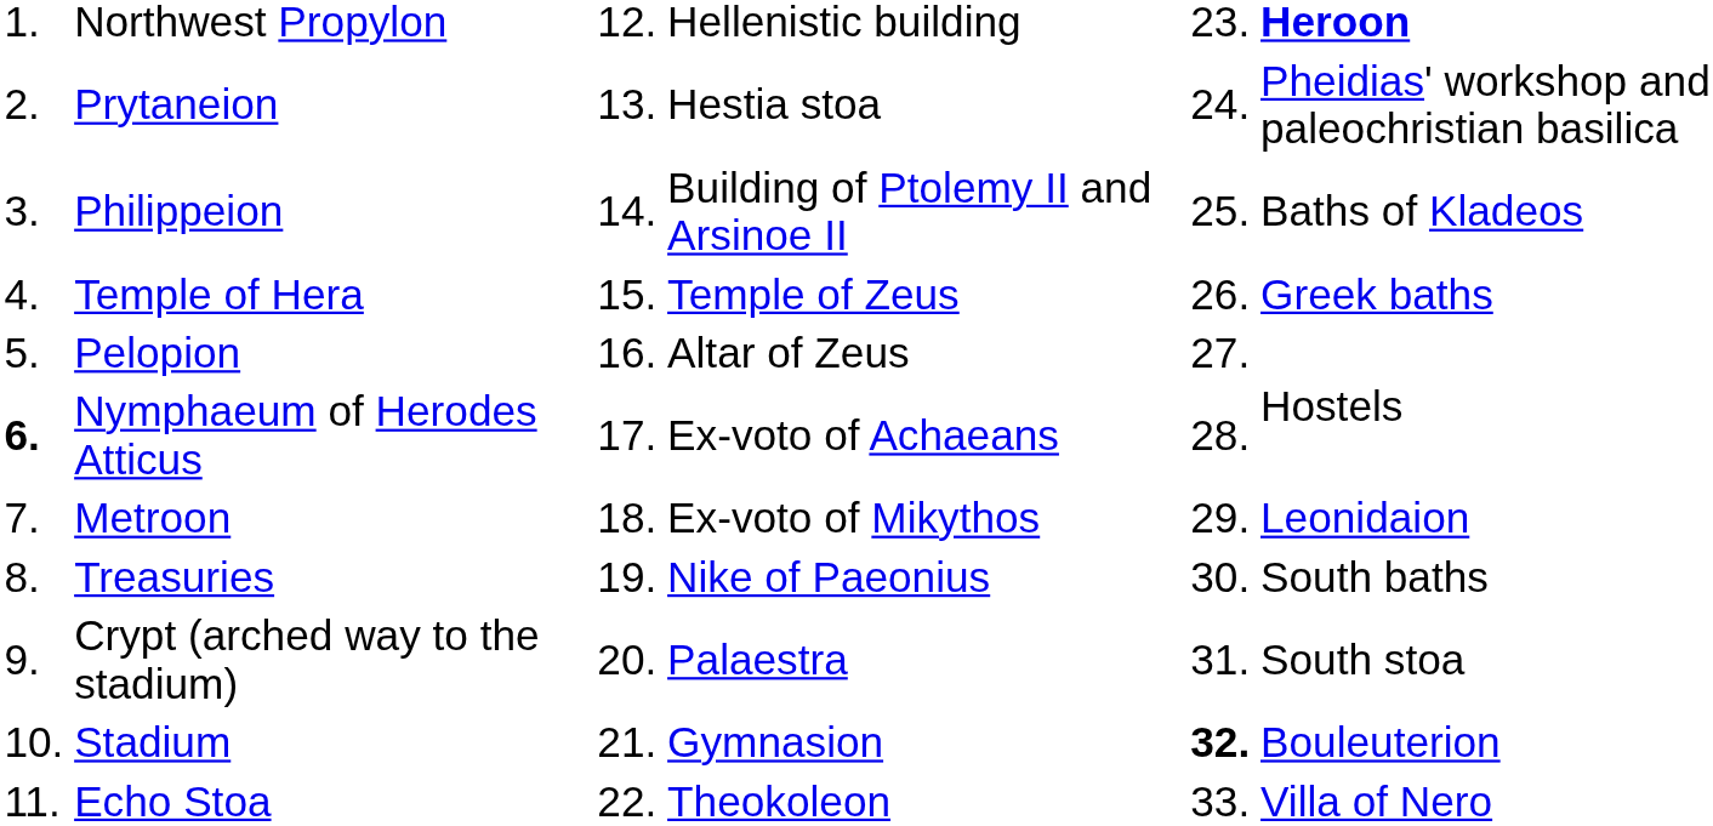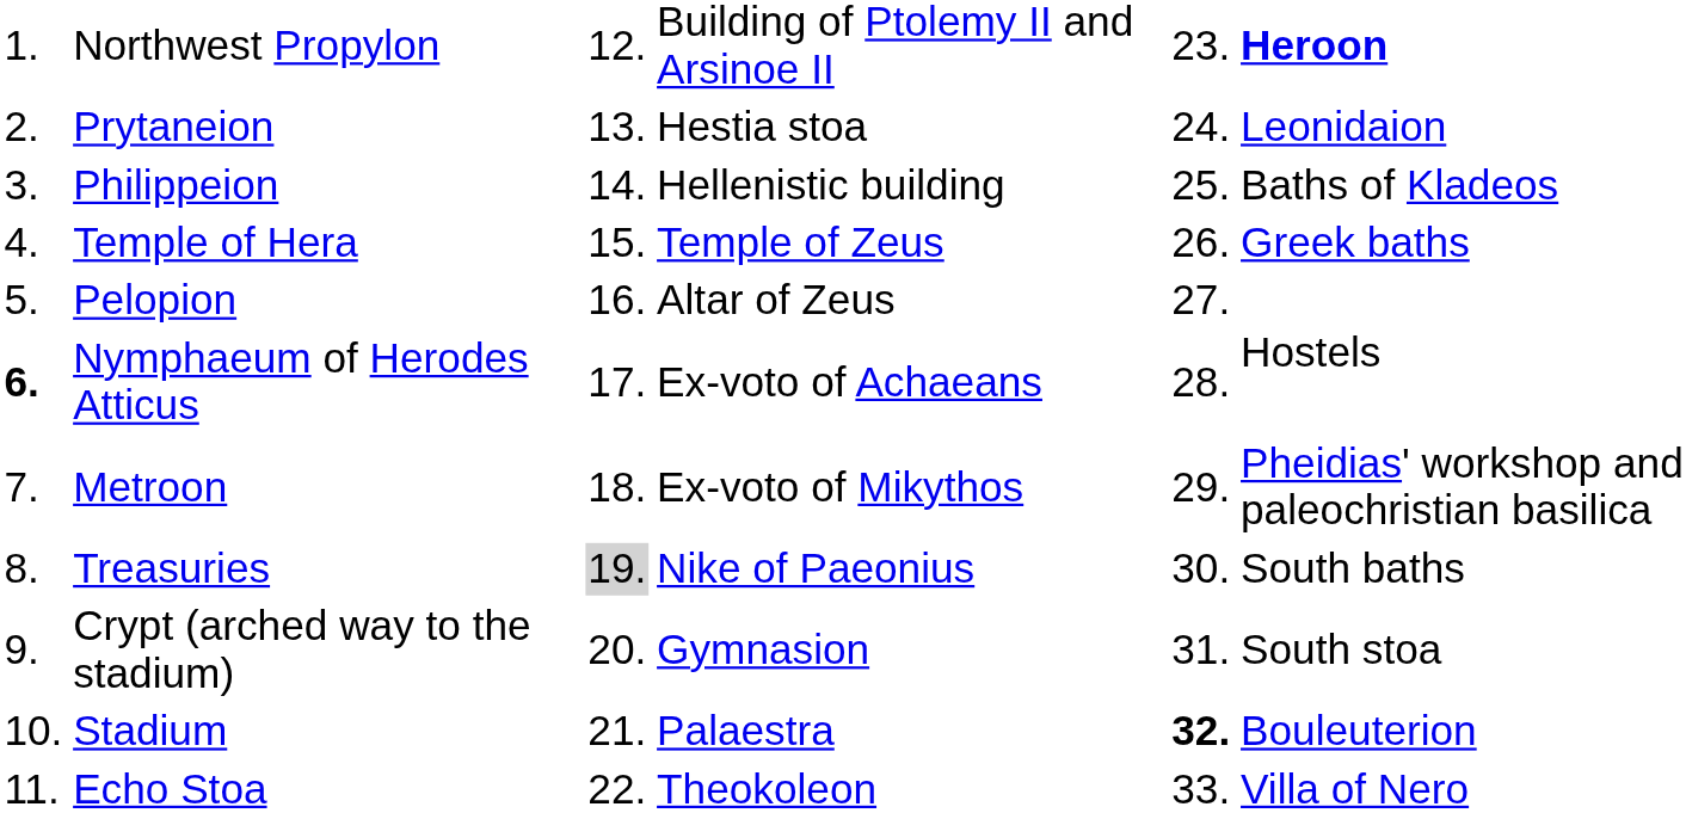Northwest Propylon | column 4: Hellenistic building -> Building of Ptolemy II and Arsinoe II
Prytaneion | column 6: Pheidias' workshop and paleochristian basilica -> Leonidaion
Philippeion | column 4: Building of Ptolemy II and Arsinoe II -> Hellenistic building
Metroon | column 6: Leonidaion -> Pheidias' workshop and paleochristian basilica
Treasuries | column 3: no background -> lightgrey background
Crypt (arched way to the stadium) | column 4: Palaestra -> Gymnasion
Stadium | column 4: Gymnasion -> Palaestra
